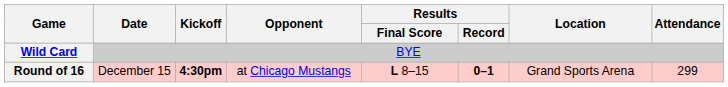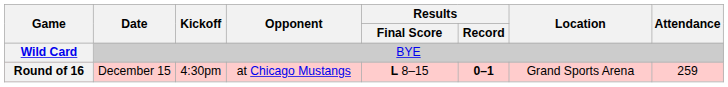Round of 16 | Kickoff: bold -> normal
Round of 16 | Attendance: 299 -> 259
